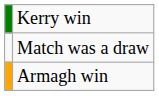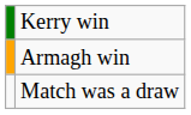rows swapped: Armagh win <-> Match was a draw
